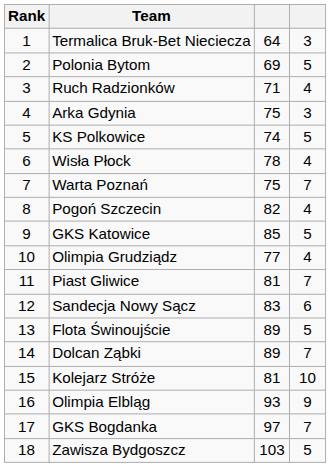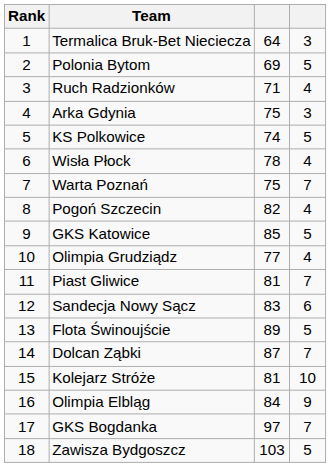Dolcan Ząbki | column 3: 89 -> 87
Olimpia Elbląg | column 3: 93 -> 84
